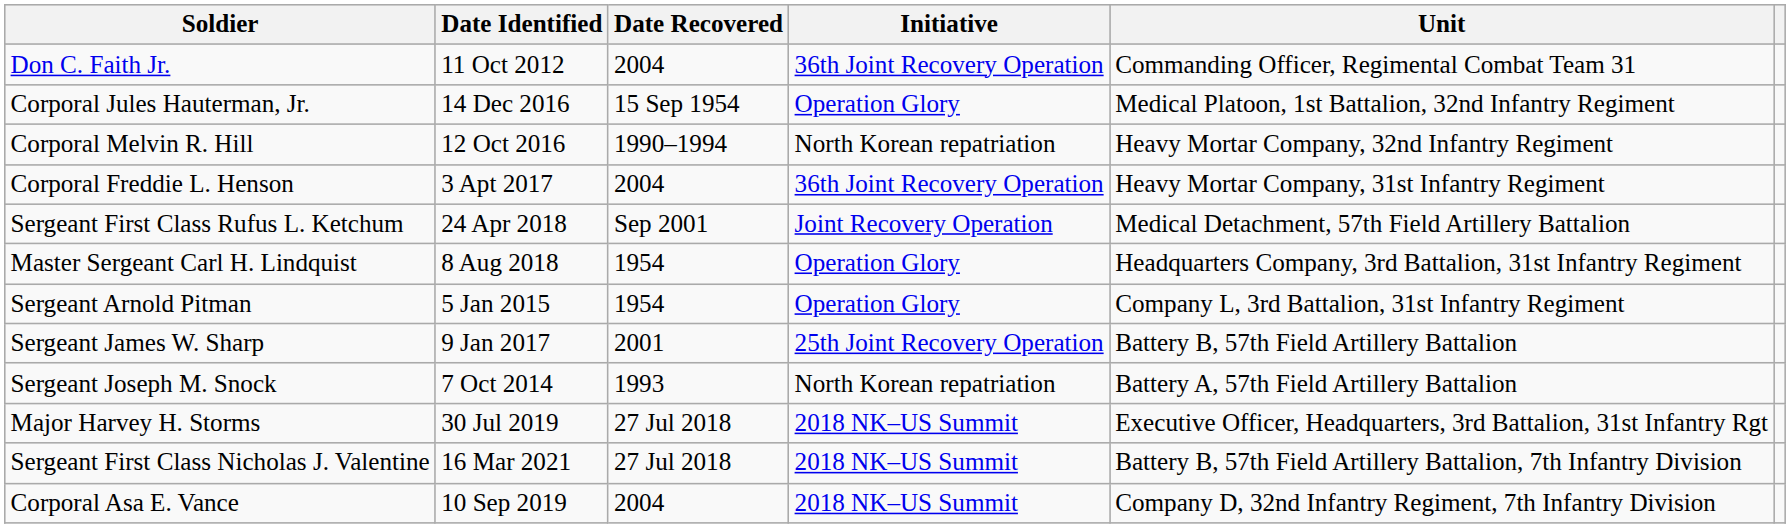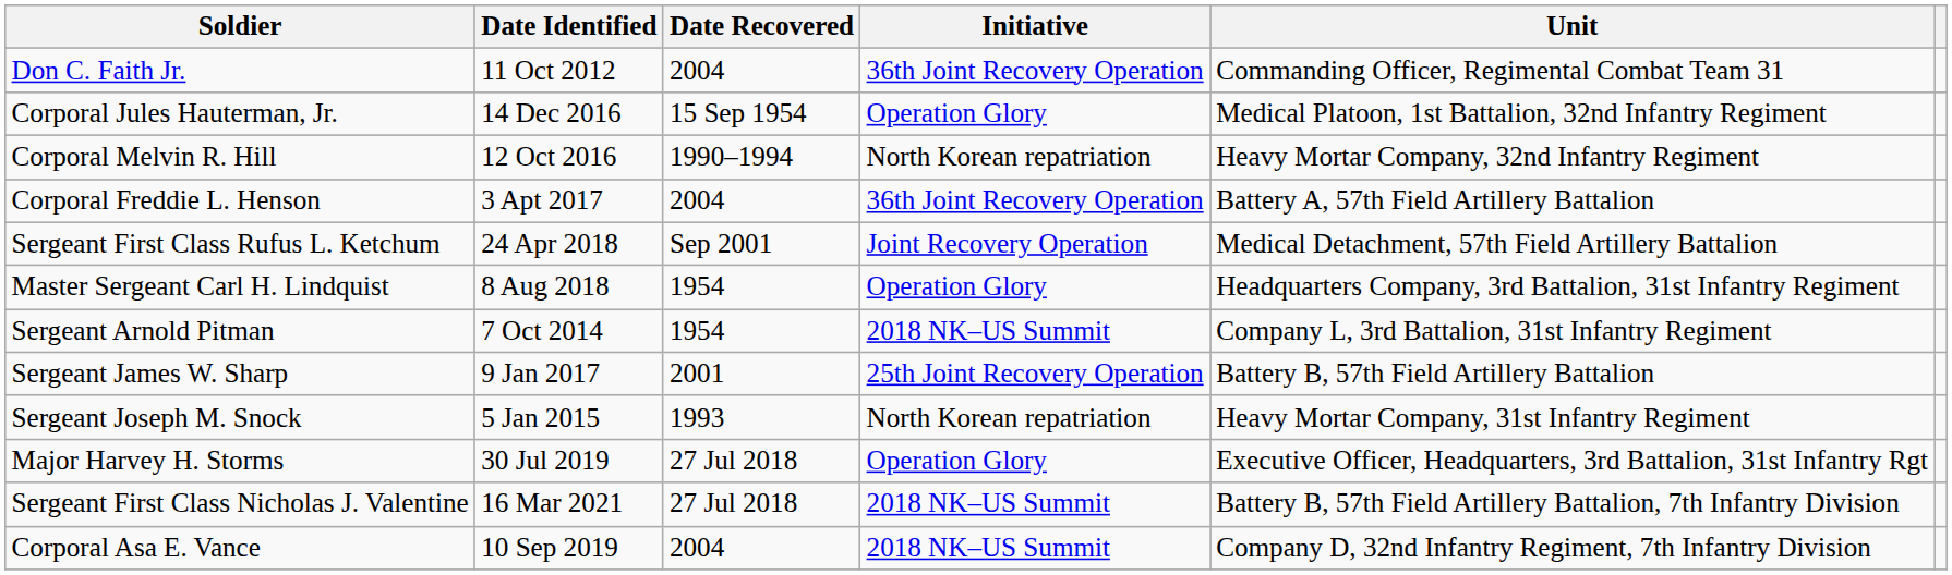Corporal Freddie L. Henson | Unit: Heavy Mortar Company, 31st Infantry Regiment -> Battery A, 57th Field Artillery Battalion
Sergeant Arnold Pitman | Date Identified: 5 Jan 2015 -> 7 Oct 2014
Sergeant Arnold Pitman | Initiative: Operation Glory -> 2018 NK–US Summit
Sergeant Joseph M. Snock | Date Identified: 7 Oct 2014 -> 5 Jan 2015
Sergeant Joseph M. Snock | Unit: Battery A, 57th Field Artillery Battalion -> Heavy Mortar Company, 31st Infantry Regiment
Major Harvey H. Storms | Initiative: 2018 NK–US Summit -> Operation Glory
